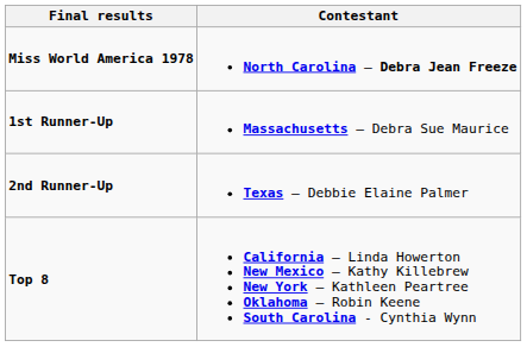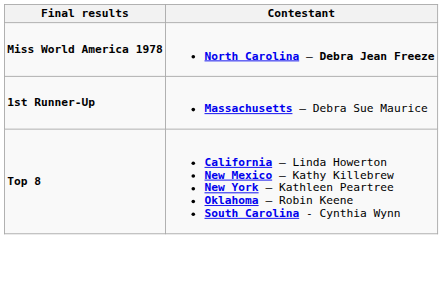- row: 2nd Runner-Up | Texas – Debbie Elaine Palmer
